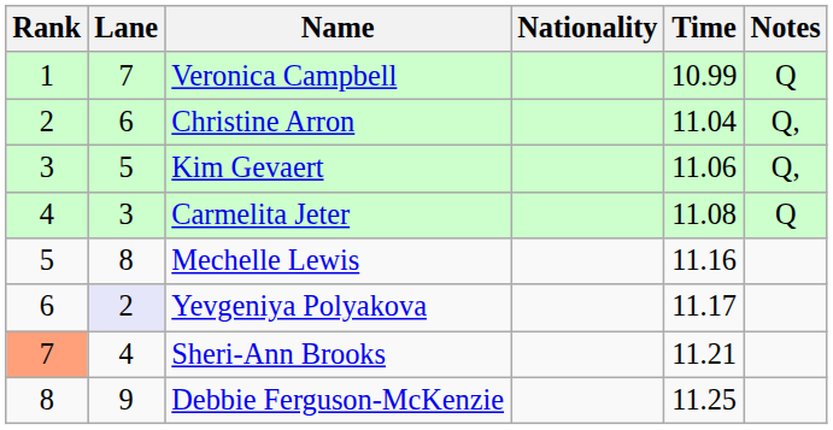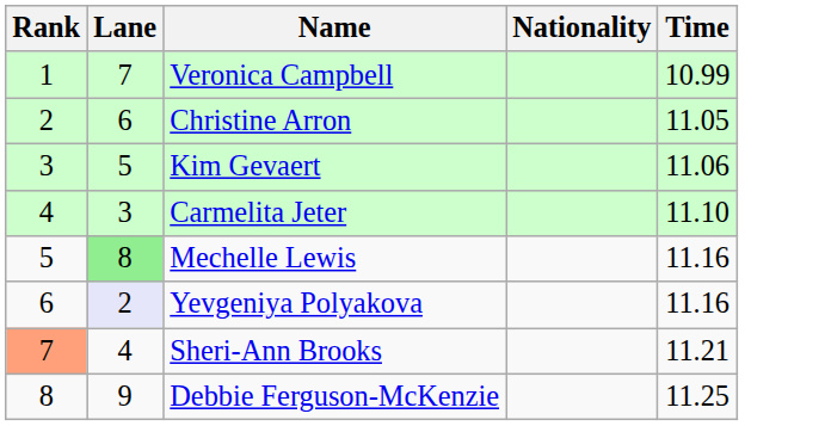- column: Notes | Q | Q, | Q, | Q
Christine Arron | Time: 11.04 -> 11.05
Carmelita Jeter | Time: 11.08 -> 11.10
Mechelle Lewis | Lane: no background -> lightgreen background
Yevgeniya Polyakova | Time: 11.17 -> 11.16
